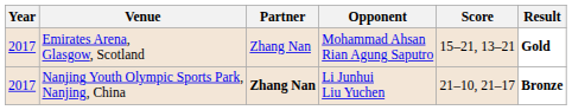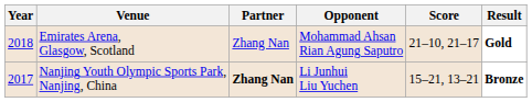Emirates Arena, Glasgow, Scotland | Year: 2017 -> 2018
Emirates Arena, Glasgow, Scotland | Score: 15–21, 13–21 -> 21–10, 21–17
Nanjing Youth Olympic Sports Park, Nanjing, China | Score: 21–10, 21–17 -> 15–21, 13–21
